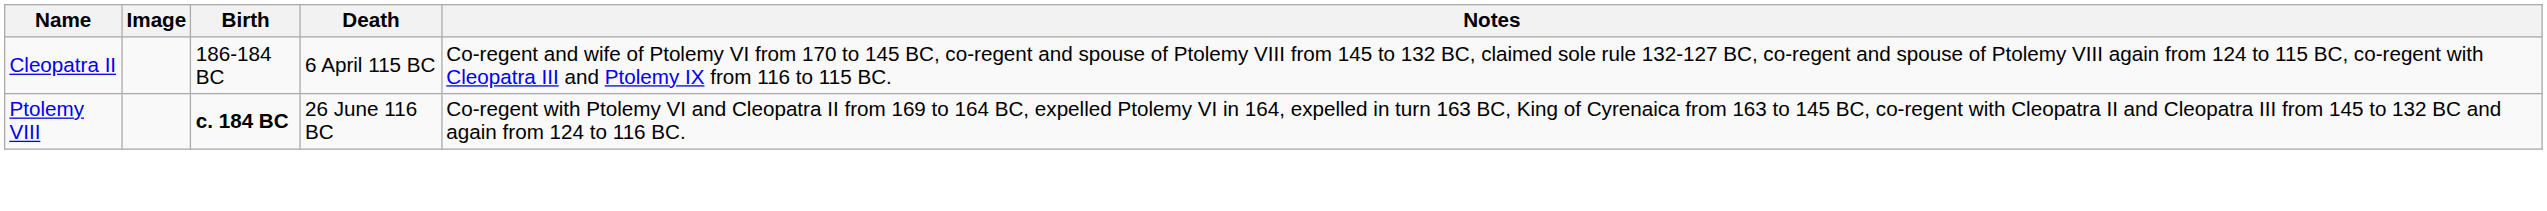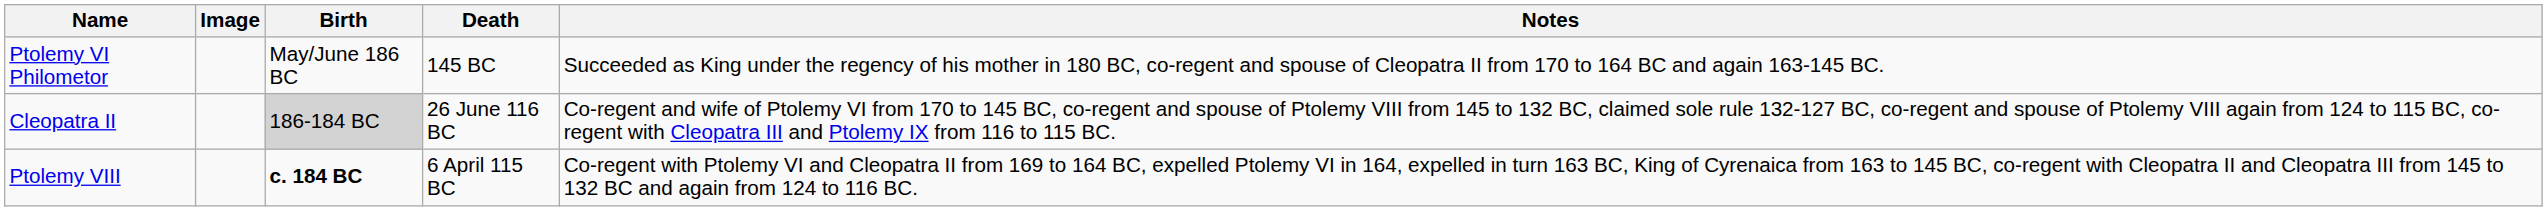+ row: Ptolemy VI Philometor | May/June 186 BC | 145 BC | Succeeded as King under the regency of his mother in 180 BC, co-regent and spouse of Cleopatra II from 170 to 164 BC and again 163-145 BC.
Cleopatra II | Birth: no background -> lightgrey background
Cleopatra II | Death: 6 April 115 BC -> 26 June 116 BC
Ptolemy VIII | Death: 26 June 116 BC -> 6 April 115 BC
